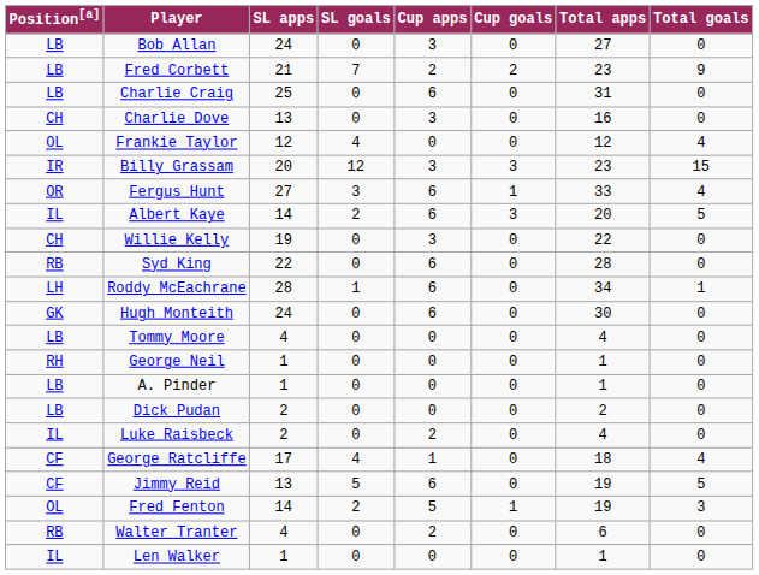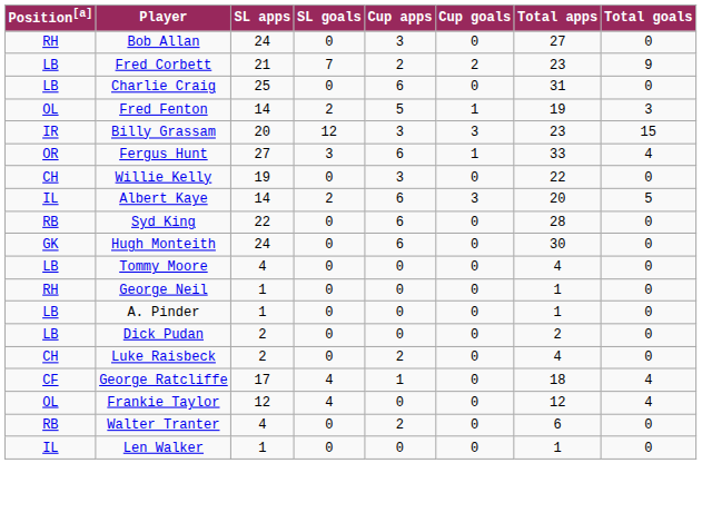Bob Allan | Position[a]: LB -> RH
- row: CH | Charlie Dove | 13 | 0 | 3 | 0 | 16 | 0
rows swapped: Fred Fenton <-> Frankie Taylor
rows swapped: Albert Kaye <-> Willie Kelly
- row: LH | Roddy McEachrane | 28 | 1 | 6 | 0 | 34 | 1
Luke Raisbeck | Position[a]: IL -> CH
- row: CF | Jimmy Reid | 13 | 5 | 6 | 0 | 19 | 5
